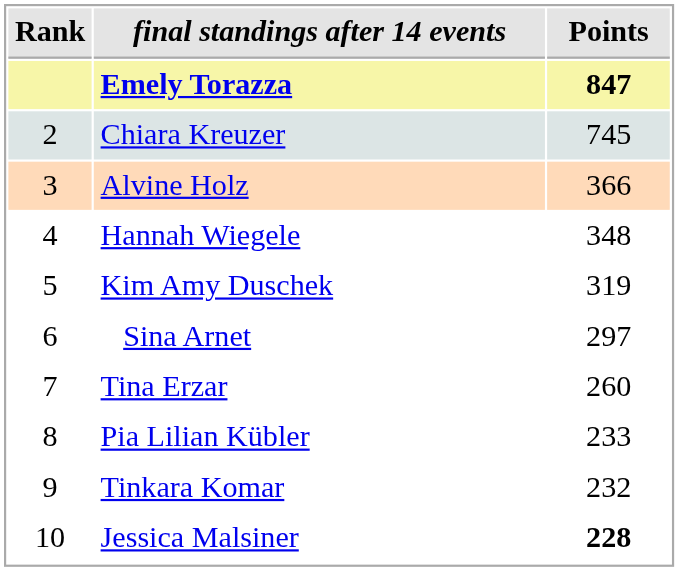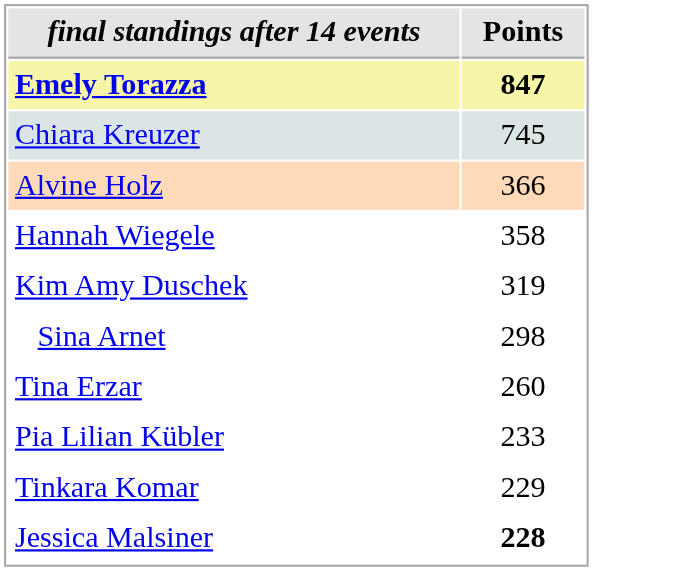- column: Rank | 2 | 3 | 4 | 5 | 6 | 7 | 8 | 9 | 10
Hannah Wiegele | Points: 348 -> 358
Sina Arnet | Points: 297 -> 298
Tinkara Komar | Points: 232 -> 229
